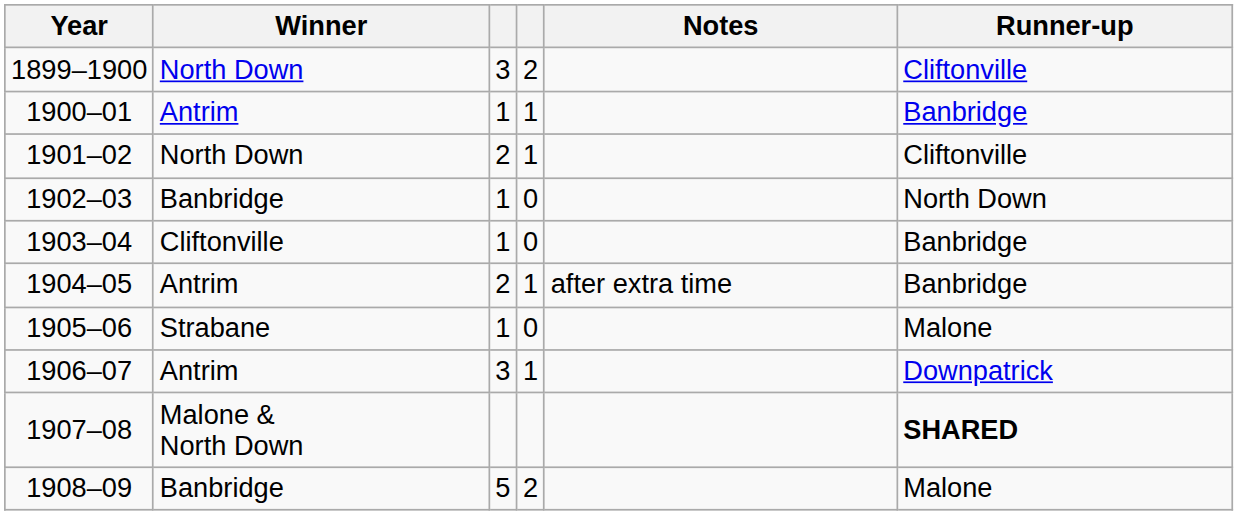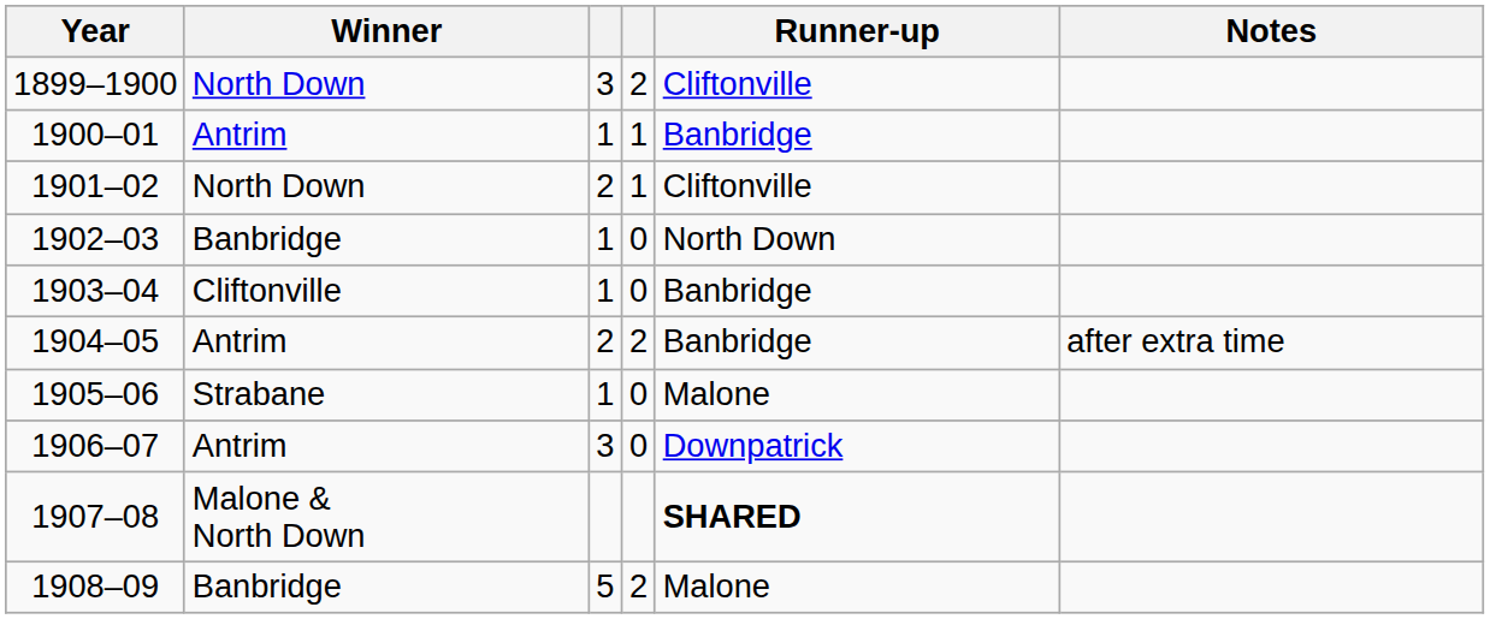columns swapped: Runner-up <-> Notes
1904–05 | column 4: 1 -> 2
1906–07 | column 4: 1 -> 0
